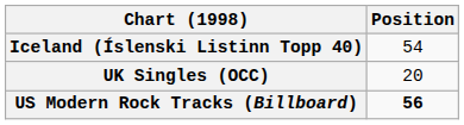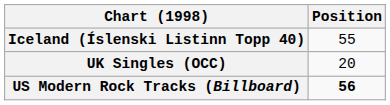Iceland (Íslenski Listinn Topp 40) | Position: 54 -> 55
